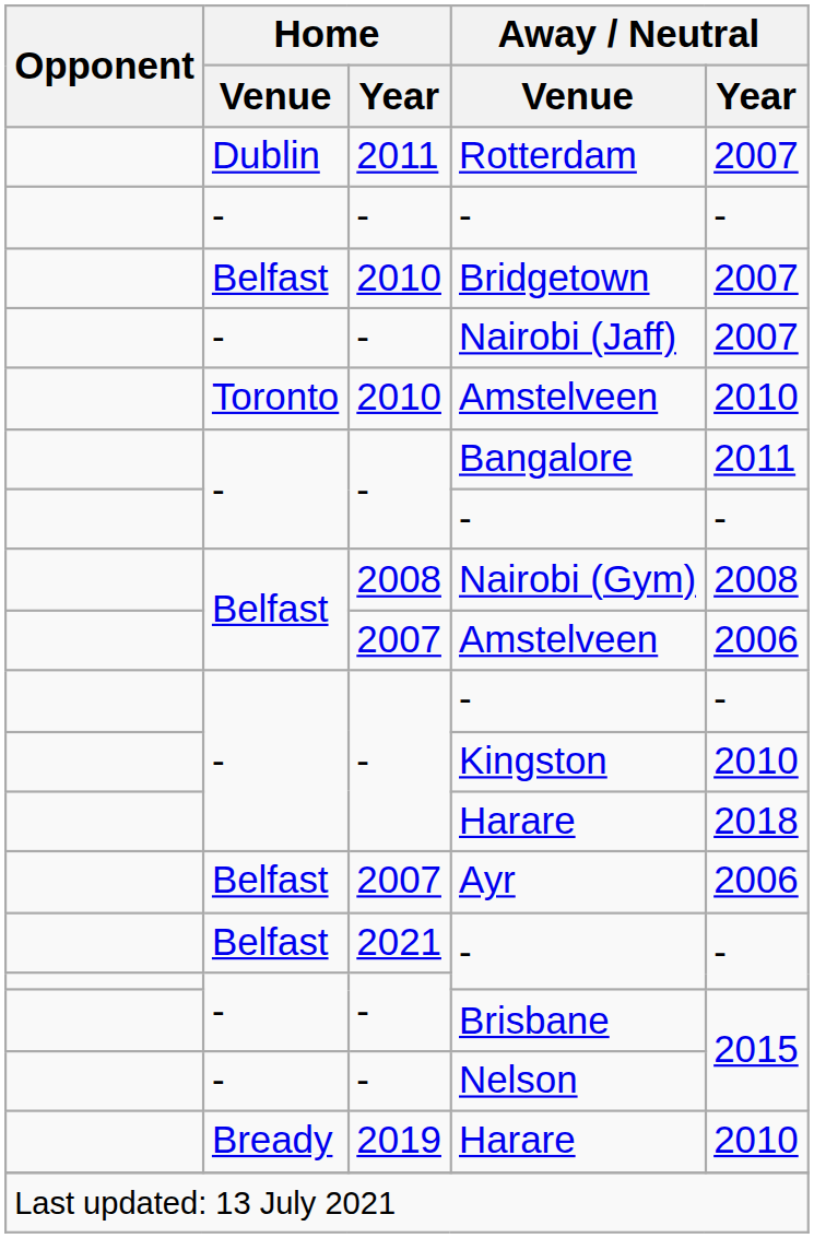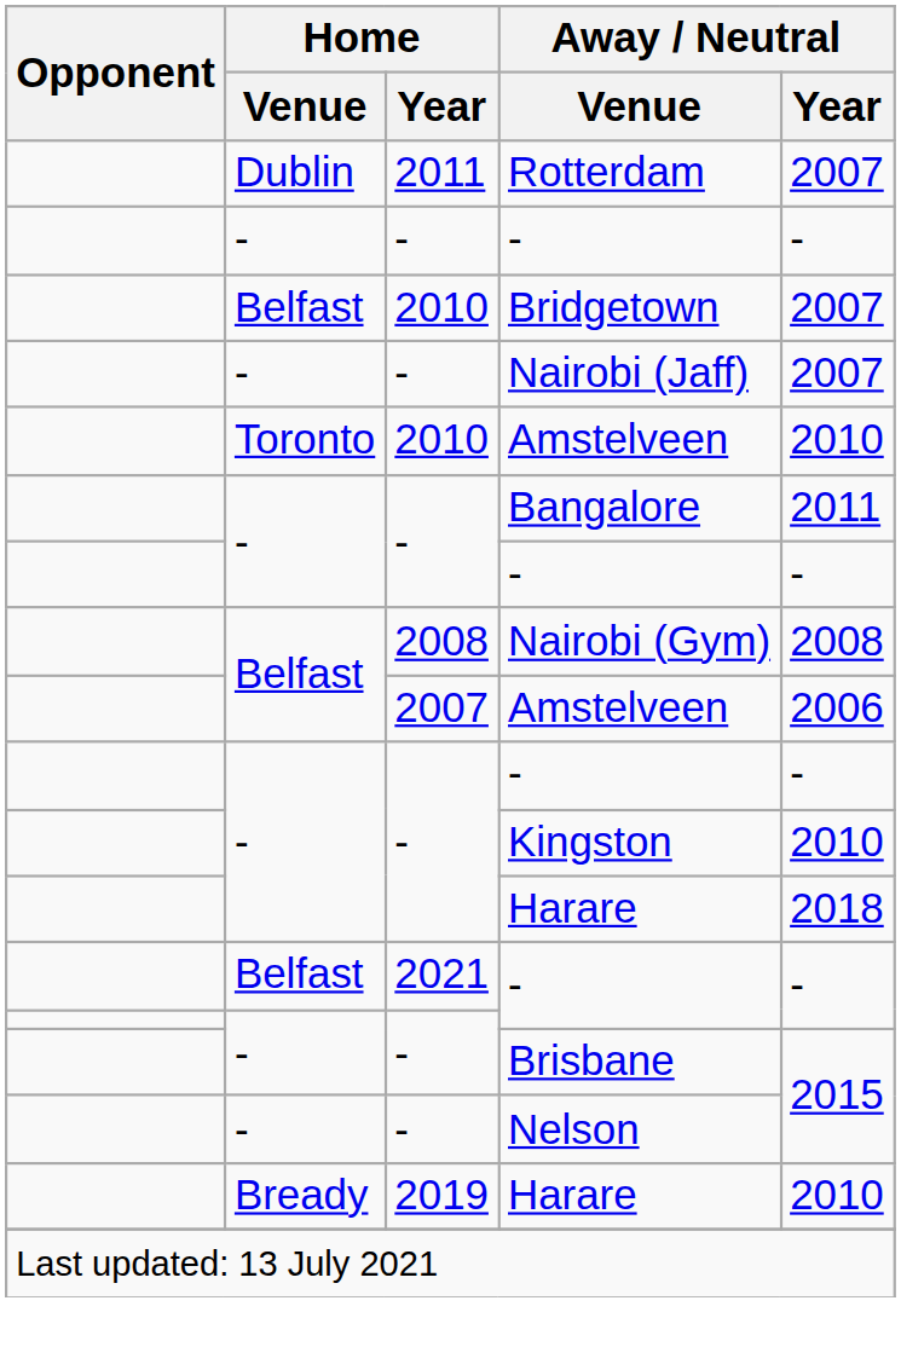- row: Belfast | 2007 | Ayr | 2006
